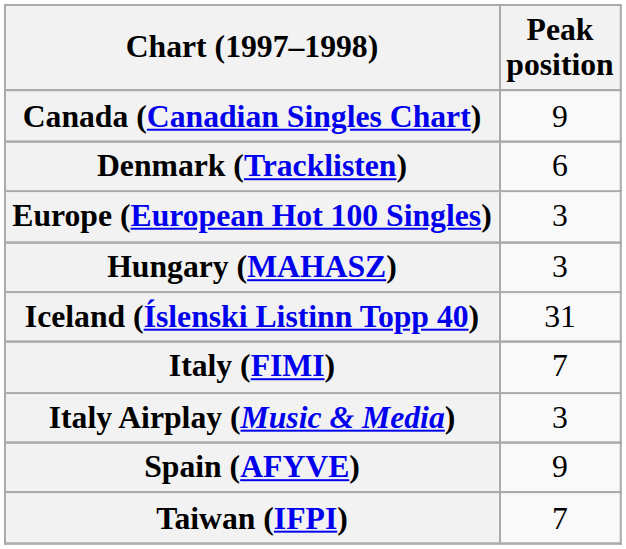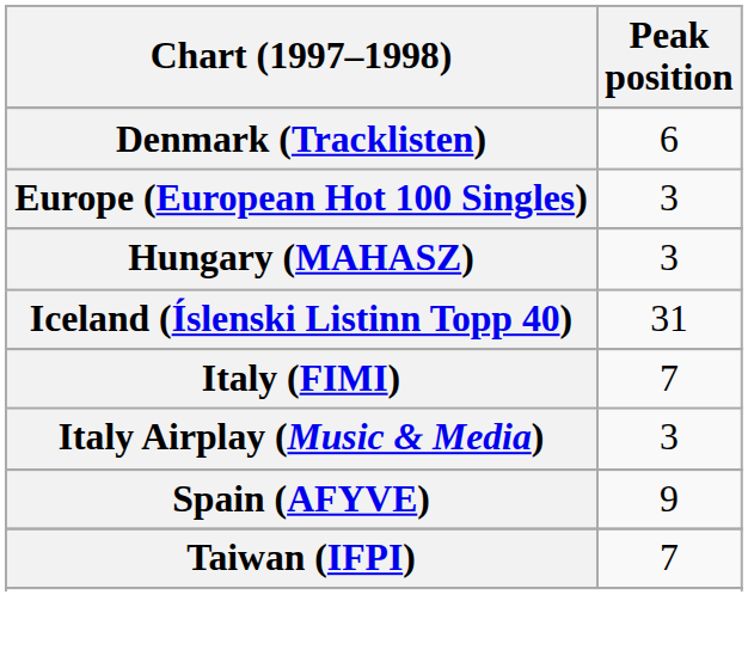- row: Canada (Canadian Singles Chart) | 9
